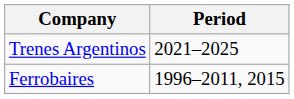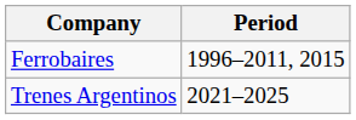rows swapped: Ferrobaires <-> Trenes Argentinos
